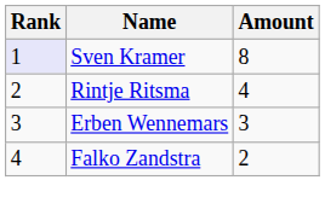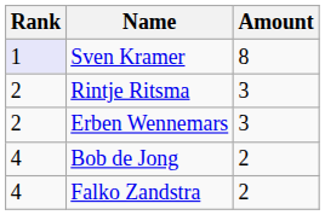Rintje Ritsma | Amount: 4 -> 3
Erben Wennemars | Rank: 3 -> 2
+ row: 4 | Bob de Jong | 2
